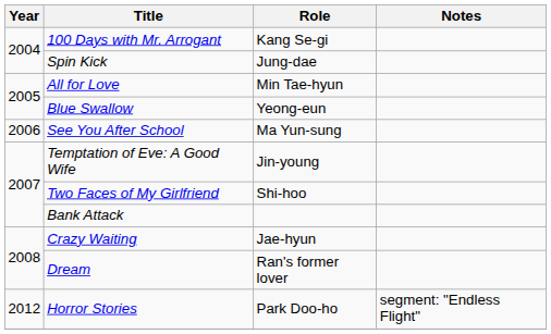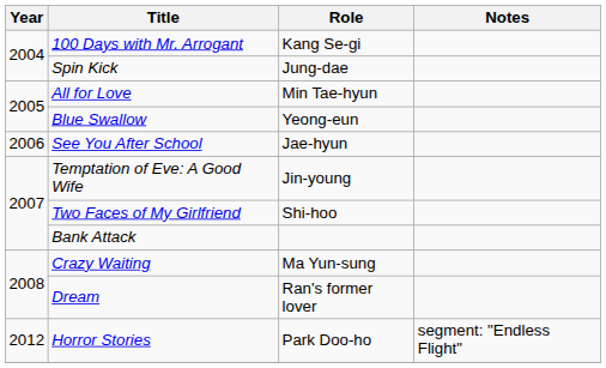See You After School | Role: Ma Yun-sung -> Jae-hyun
Crazy Waiting | Role: Jae-hyun -> Ma Yun-sung
